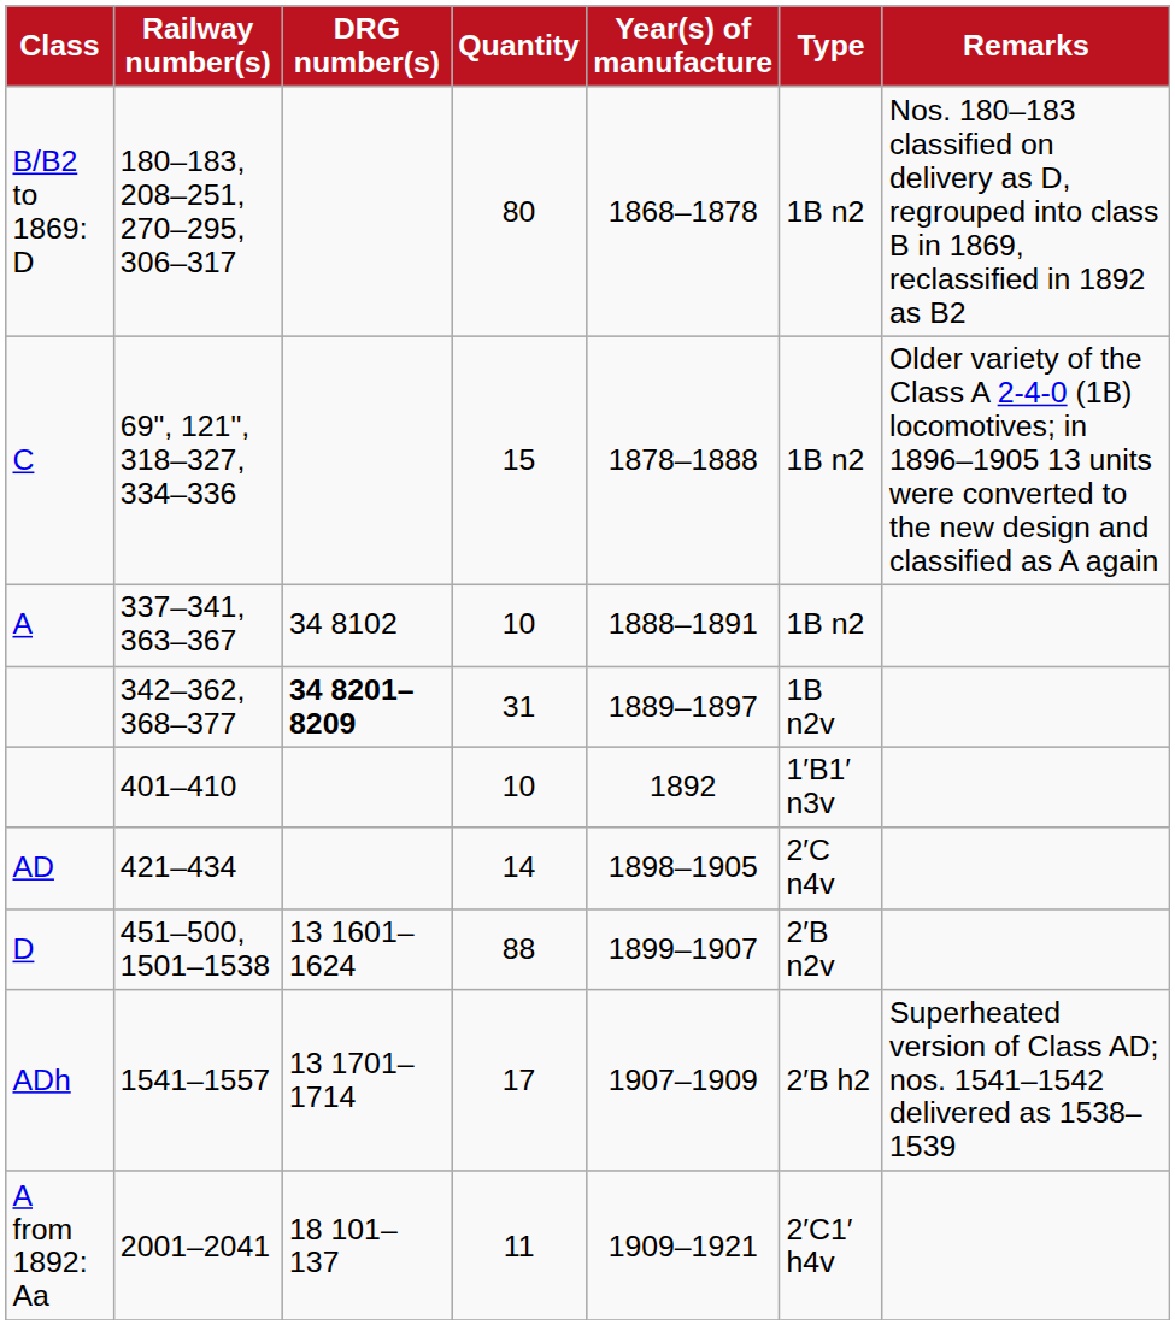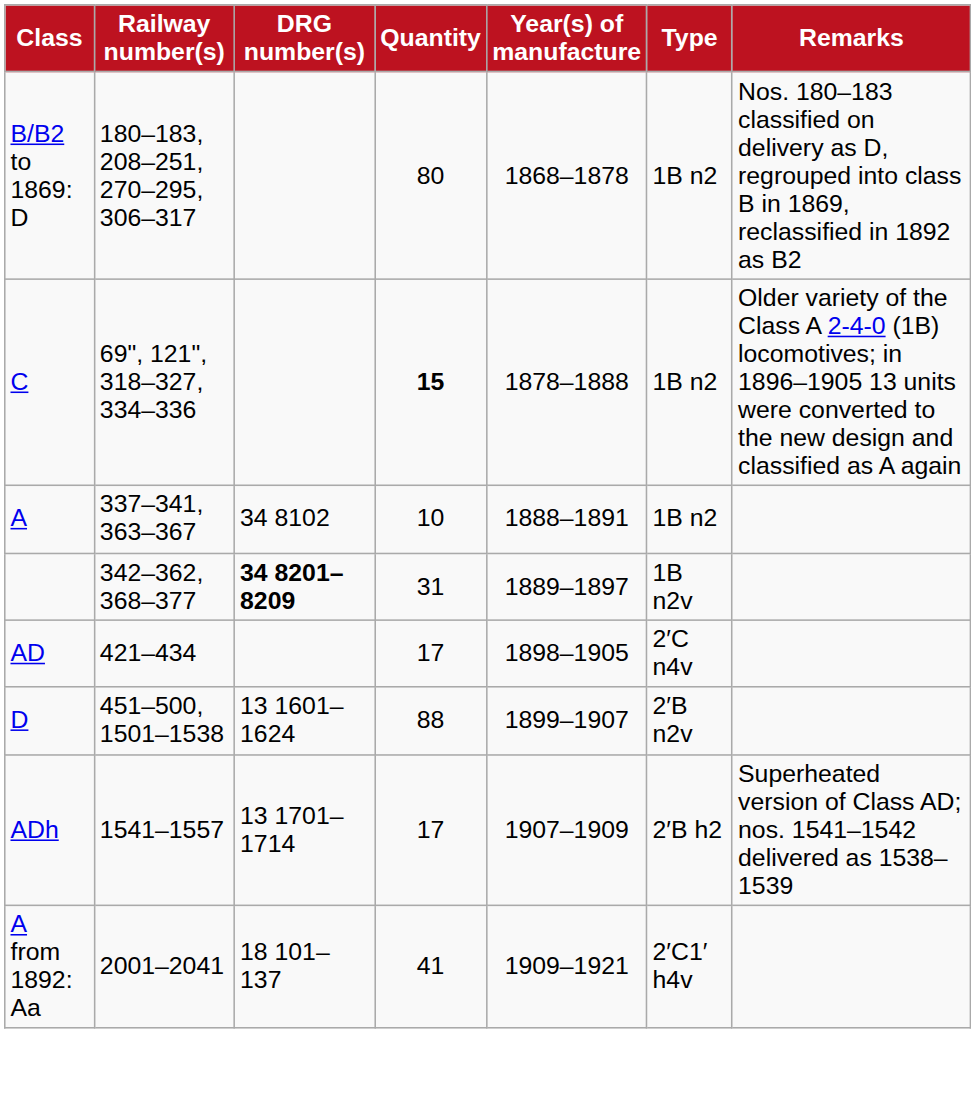69", 121", 318–327, 334–336 | Quantity: normal -> bold
- row: 401–410 | 10 | 1892 | 1′B1′ n3v
421–434 | Quantity: 14 -> 17
2001–2041 | Quantity: 11 -> 41
